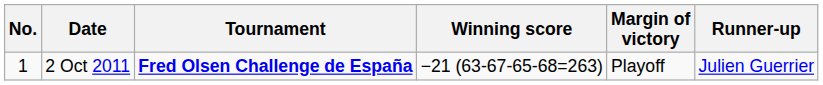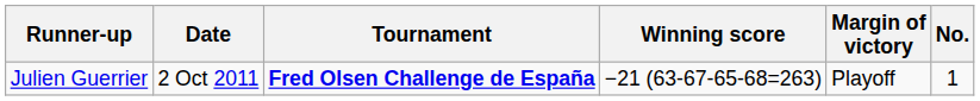columns swapped: No. <-> Runner-up
